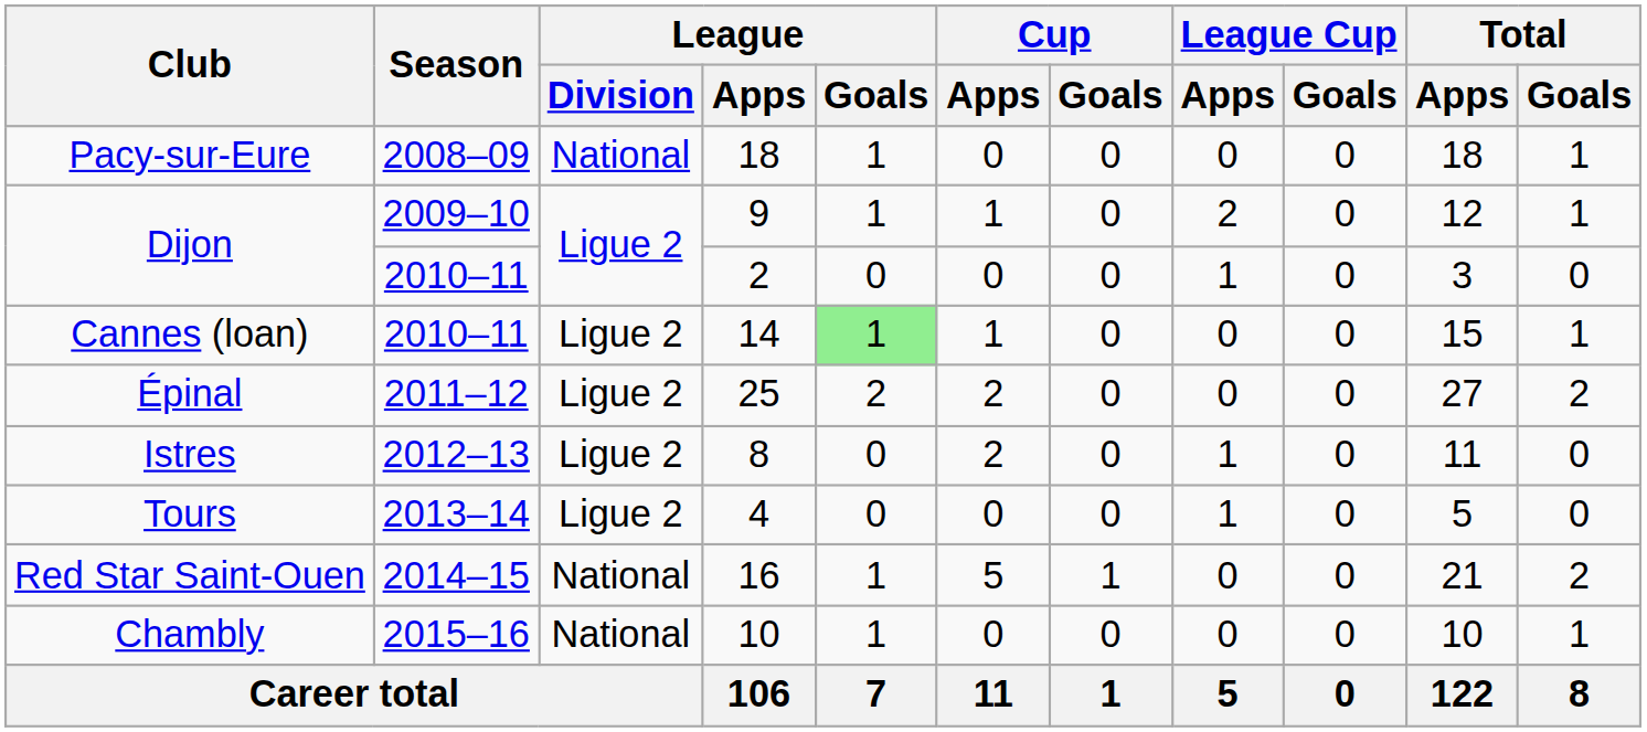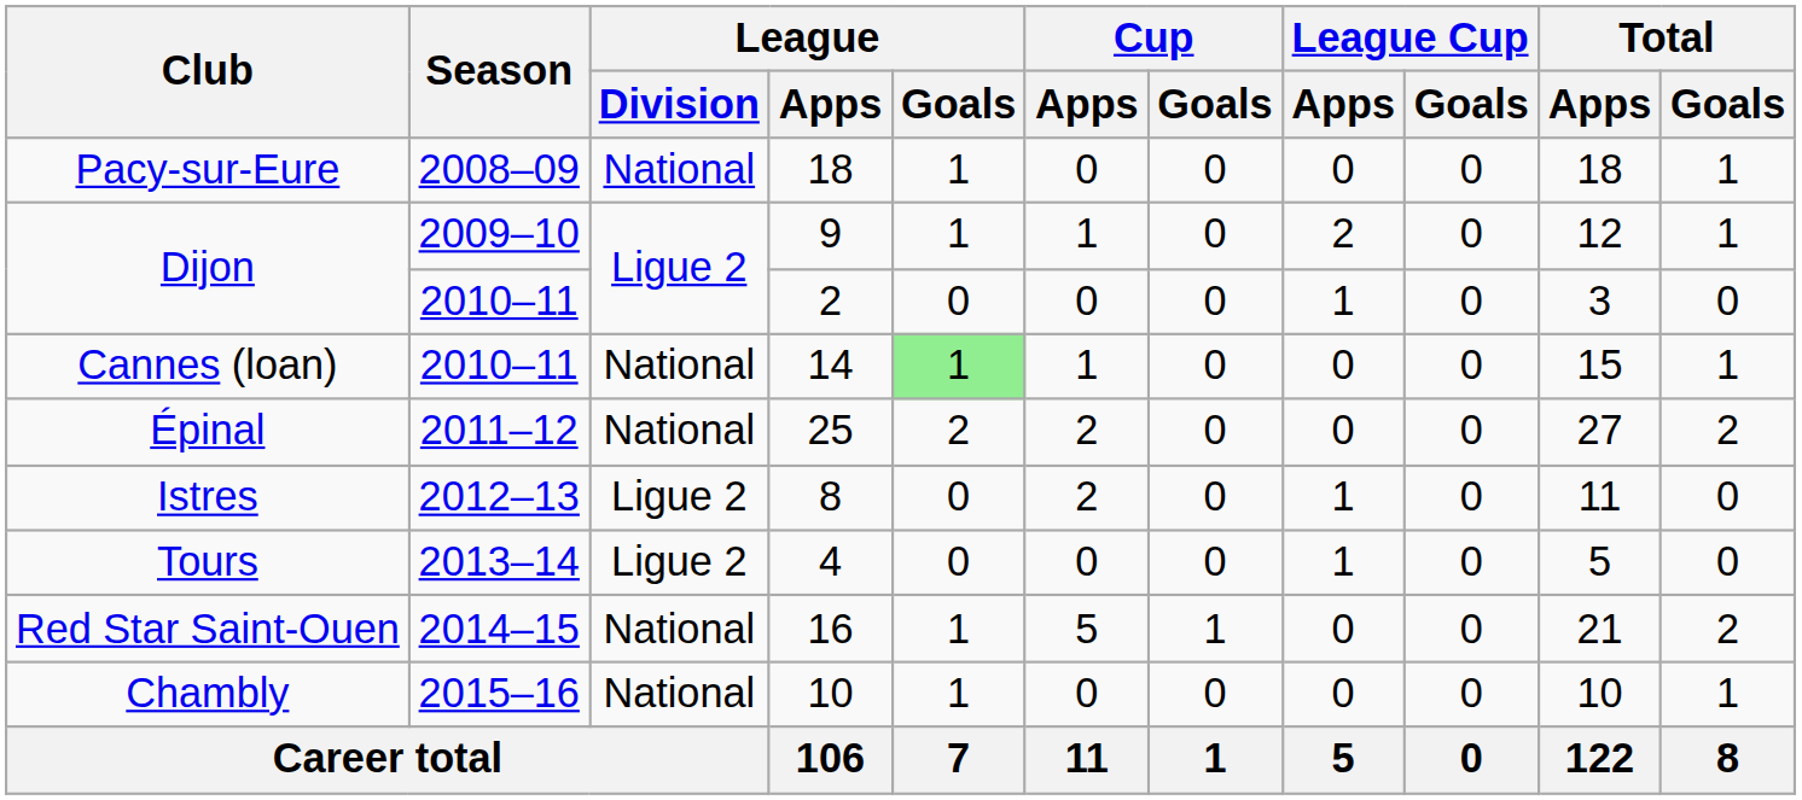14 | League / Division: Ligue 2 -> National
25 | League / Division: Ligue 2 -> National
